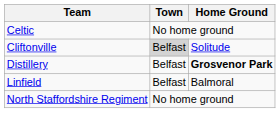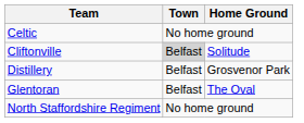Distillery | Home Ground: bold -> normal
+ row: Glentoran | Belfast | The Oval
- row: Linfield | Belfast | Balmoral
